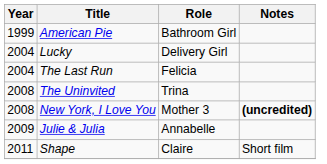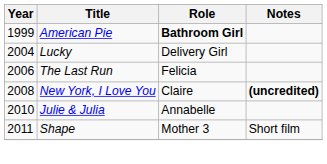American Pie | Role: normal -> bold
The Last Run | Year: 2004 -> 2006
- row: 2008 | The Uninvited | Trina
New York, I Love You | Role: Mother 3 -> Claire
Julie & Julia | Year: 2009 -> 2010
Shape | Role: Claire -> Mother 3
